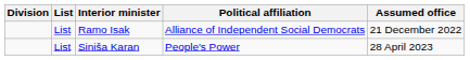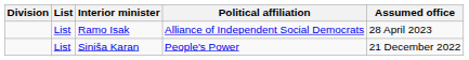Ramo Isak | Assumed office: 21 December 2022 -> 28 April 2023
Siniša Karan | Assumed office: 28 April 2023 -> 21 December 2022
